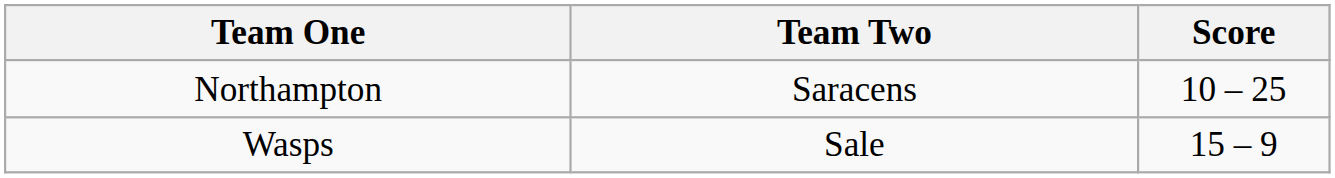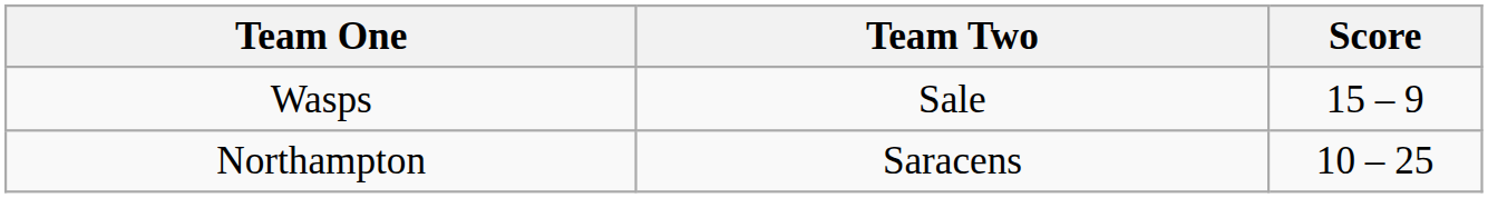rows swapped: Northampton <-> Wasps
